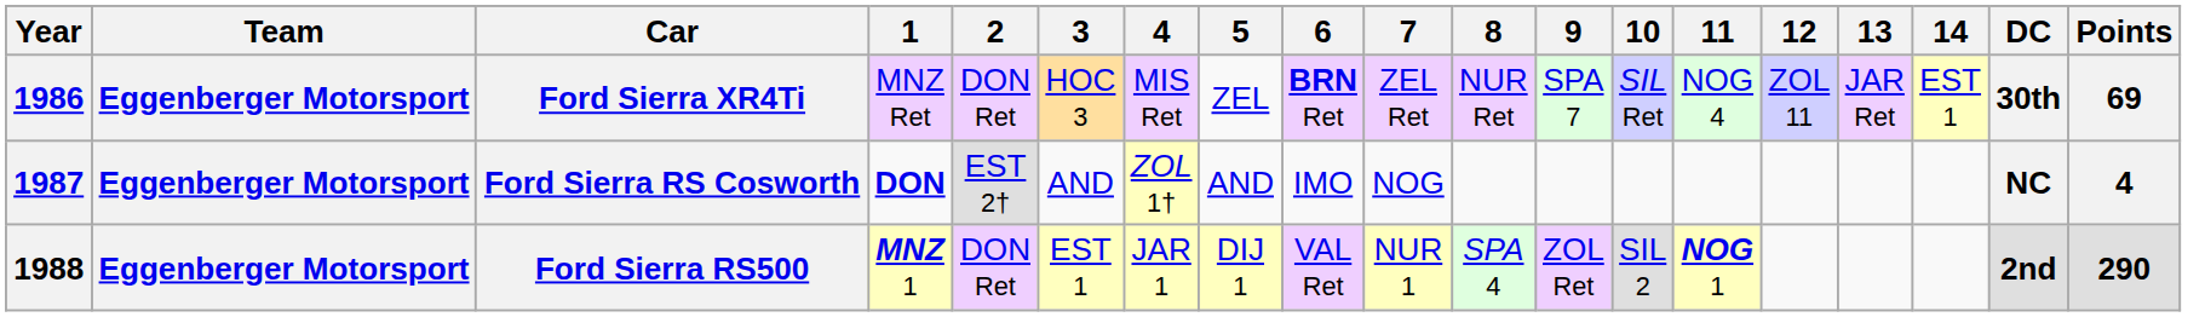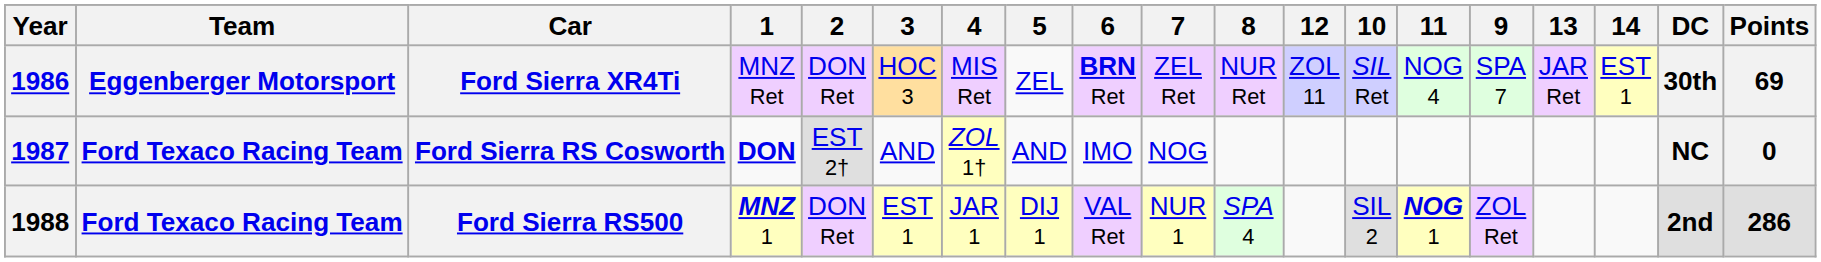columns swapped: 9 <-> 12
Ford Sierra RS Cosworth | Team: Eggenberger Motorsport -> Ford Texaco Racing Team
Ford Sierra RS Cosworth | Points: 4 -> 0
Ford Sierra RS500 | Team: Eggenberger Motorsport -> Ford Texaco Racing Team
Ford Sierra RS500 | Points: 290 -> 286
